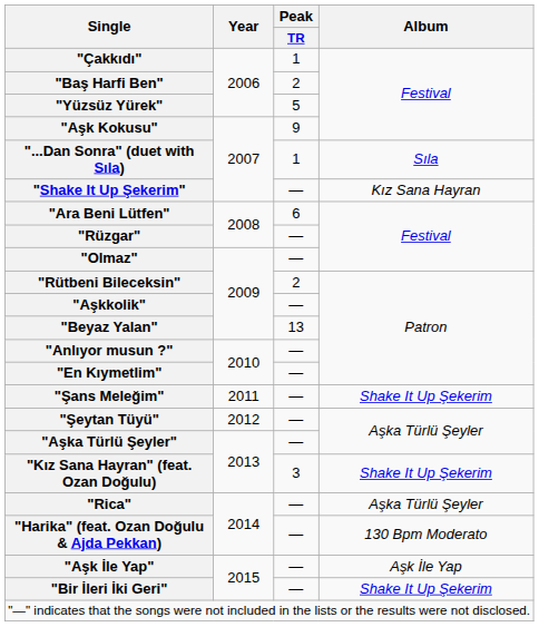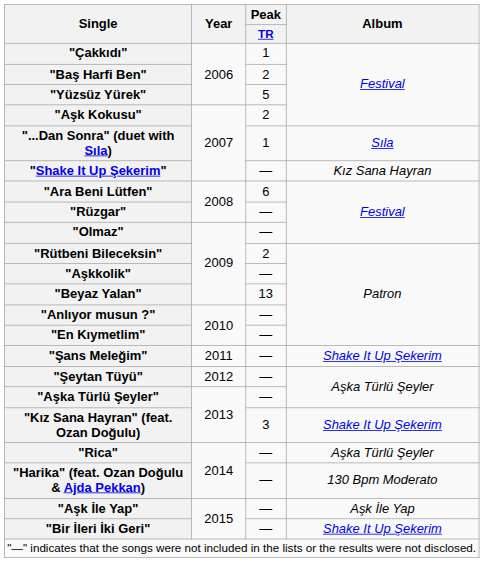"Aşk Kokusu" | Peak / TR: 9 -> 2
